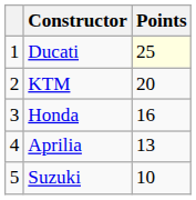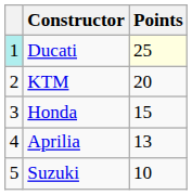Ducati | column 1: no background -> paleturquoise background
Honda | Points: 16 -> 15
